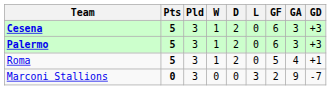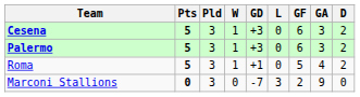columns swapped: D <-> GD
